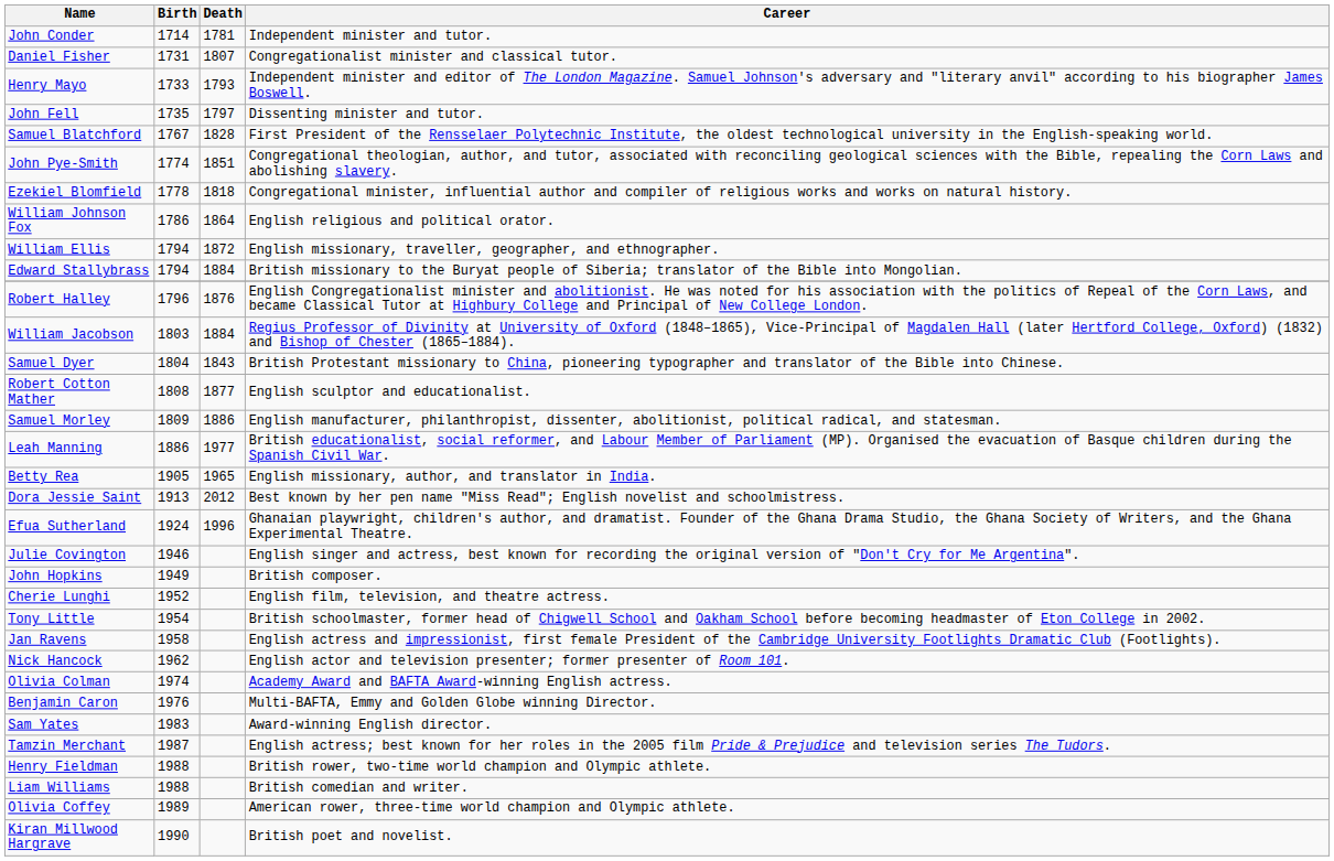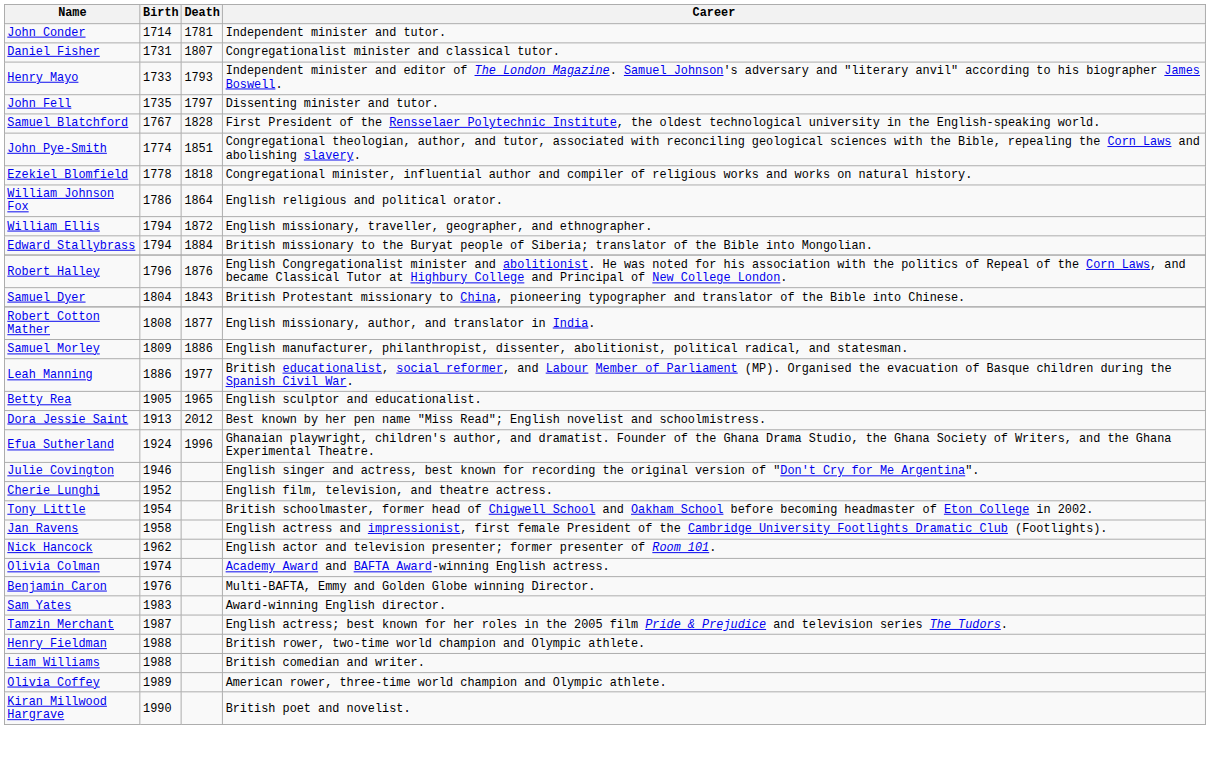- row: William Jacobson | 1803 | 1884 | Regius Professor of Divinity at University of Oxford (1848–1865), Vice-Principal of Magdalen Hall (later Hertford College, Oxford) (1832) and Bishop of Chester (1865–1884).
Robert Cotton Mather | Career: English sculptor and educationalist. -> English missionary, author, and translator in India.
Betty Rea | Career: English missionary, author, and translator in India. -> English sculptor and educationalist.
- row: John Hopkins | 1949 | British composer.
